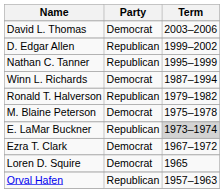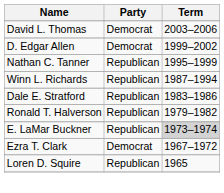D. Edgar Allen | Party: Republican -> Democrat
Winn L. Richards | Party: Democrat -> Republican
+ row: Dale E. Stratford | Republican | 1983–1986
- row: M. Blaine Peterson | Democrat | 1975–1978
Loren D. Squire | Party: Democrat -> Republican
- row: Orval Hafen | Republican | 1957–1963
